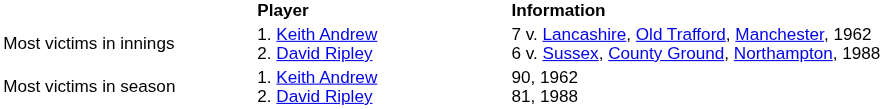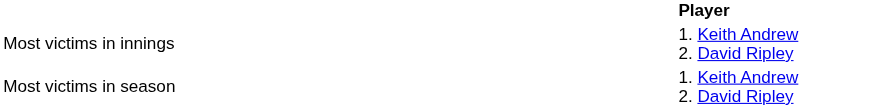- column: Information | 7 v. Lancashire, Old Trafford, Manchester, 1962 6 v. Sussex, County Ground, Northampton, 1988 | 90, 1962 81, 1988
